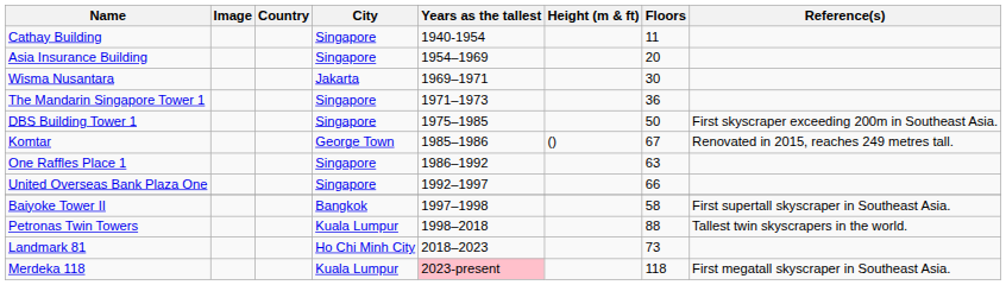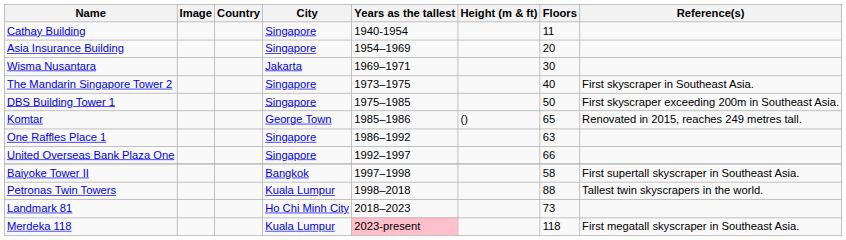- row: The Mandarin Singapore Tower 1 | Singapore | 1971–1973 | 36
+ row: The Mandarin Singapore Tower 2 | Singapore | 1973–1975 | 40 | First skyscraper in Southeast Asia.
Komtar | Floors: 67 -> 65
